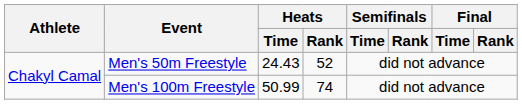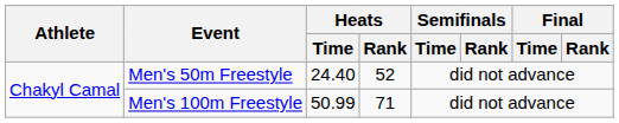Men's 50m Freestyle | Heats / Time: 24.43 -> 24.40
Men's 100m Freestyle | Heats / Rank: 74 -> 71
